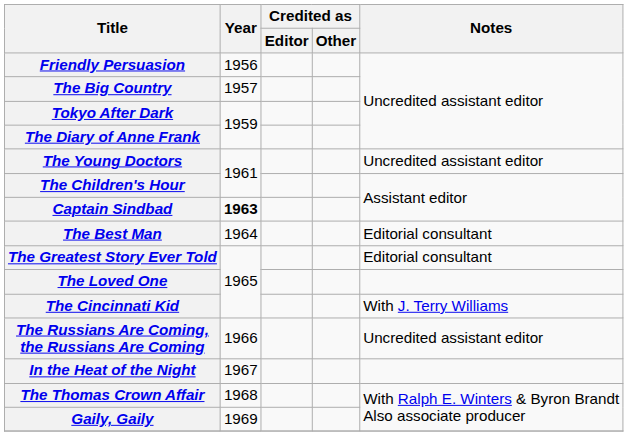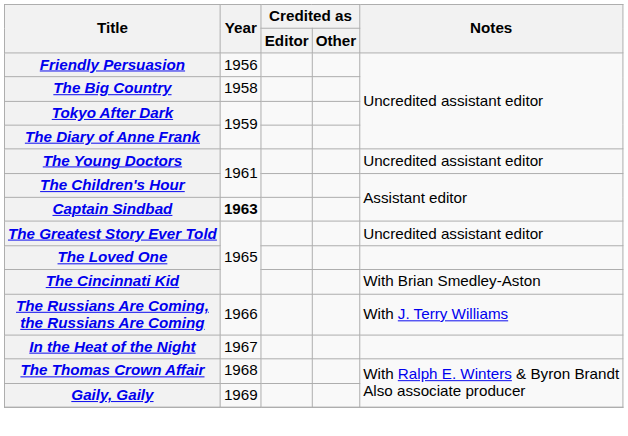The Big Country | Year: 1957 -> 1958
- row: The Best Man | 1964 | Editorial consultant
The Greatest Story Ever Told | Notes: Editorial consultant -> Uncredited assistant editor
The Cincinnati Kid | Notes: With J. Terry Williams -> With Brian Smedley-Aston
The Russians Are Coming, the Russians Are Coming | Notes: Uncredited assistant editor -> With J. Terry Williams
